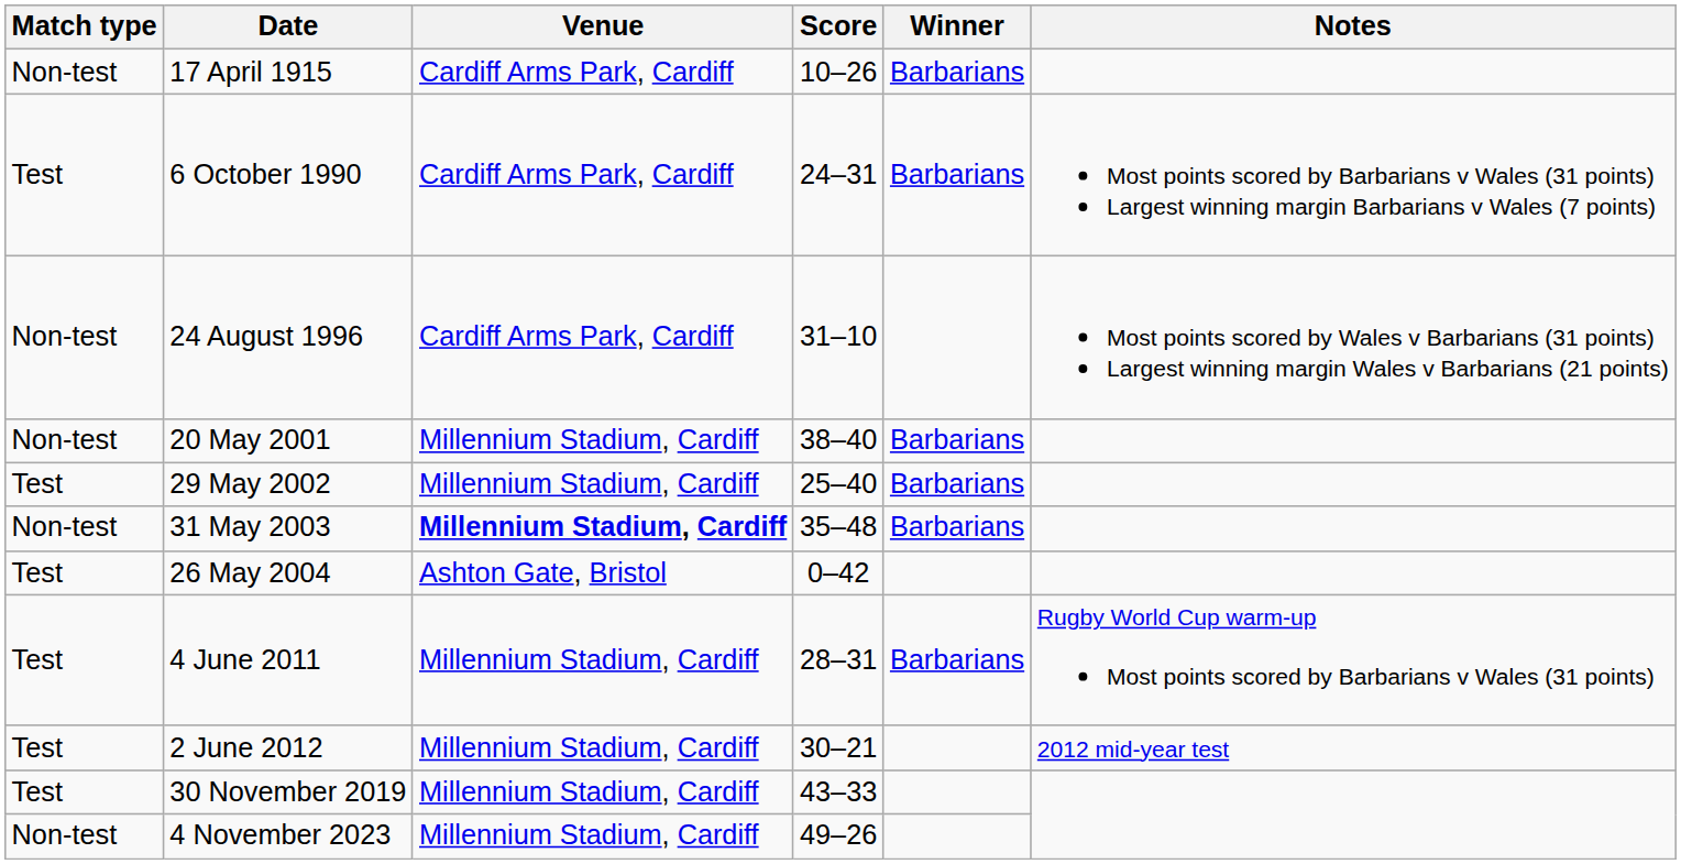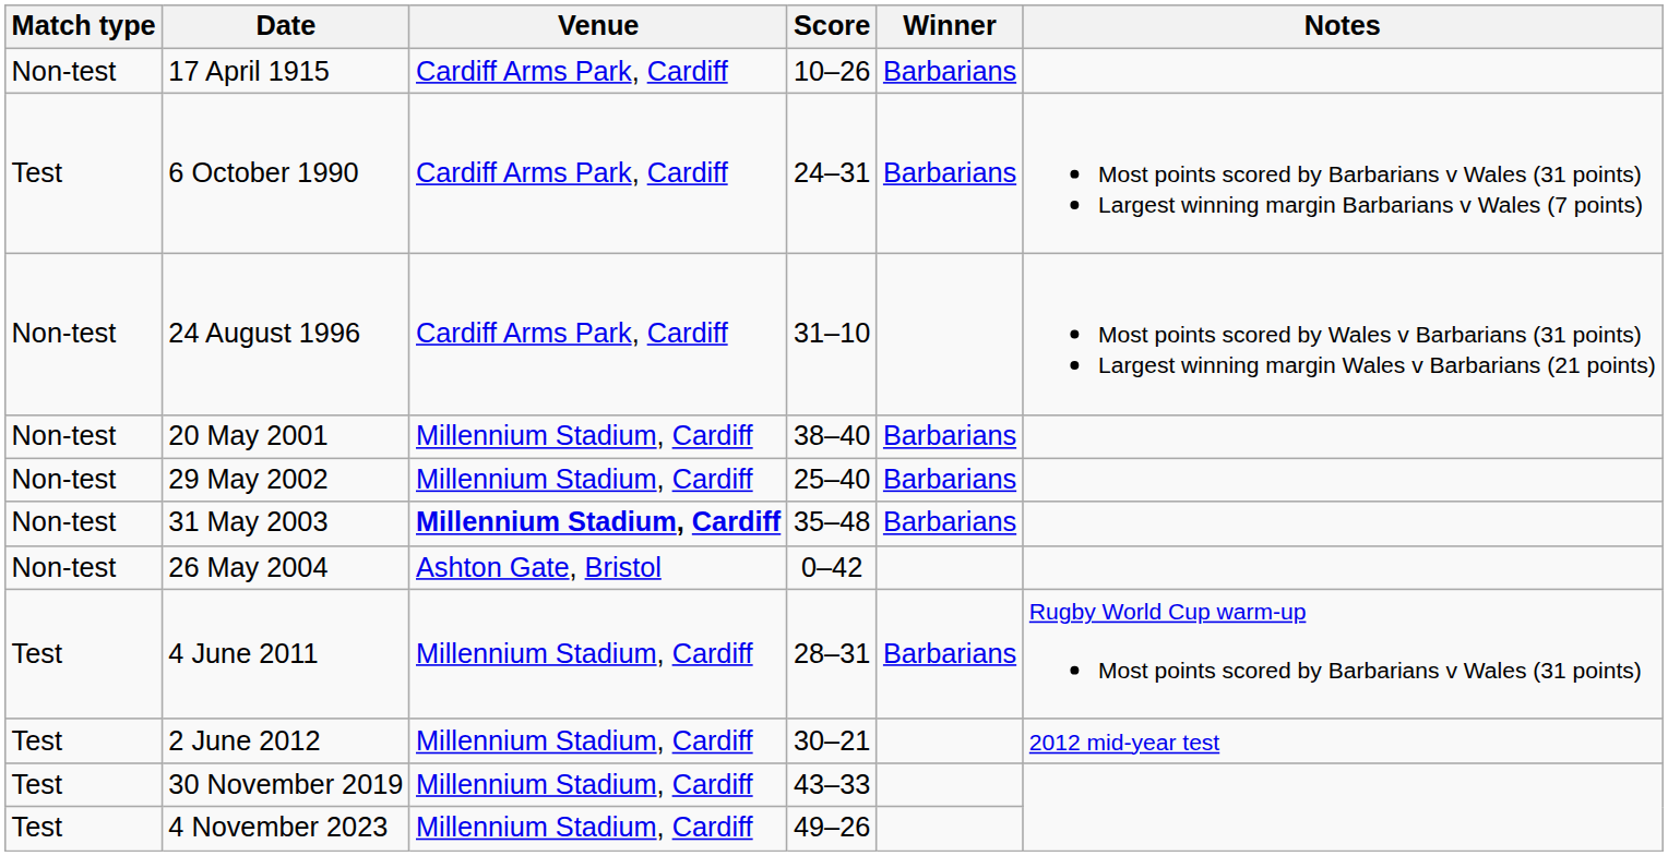29 May 2002 | Match type: Test -> Non-test
26 May 2004 | Match type: Test -> Non-test
4 November 2023 | Match type: Non-test -> Test
